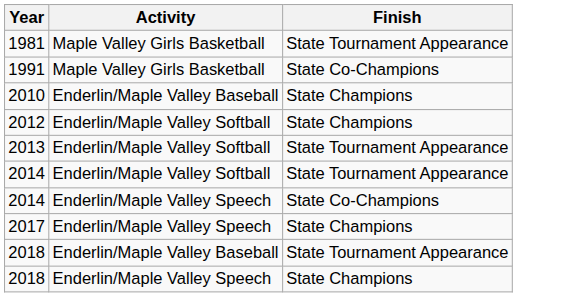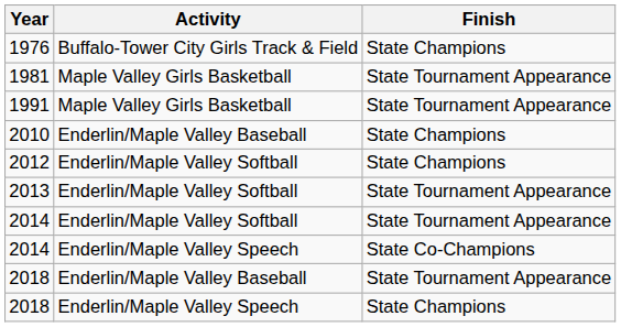+ row: 1976 | Buffalo-Tower City Girls Track & Field | State Champions
1991 | Finish: State Co-Champions -> State Tournament Appearance
- row: 2017 | Enderlin/Maple Valley Speech | State Champions
